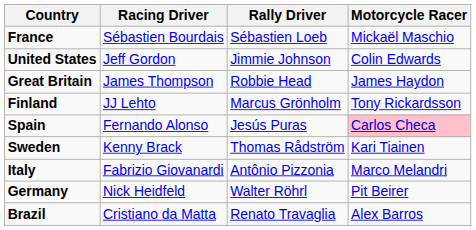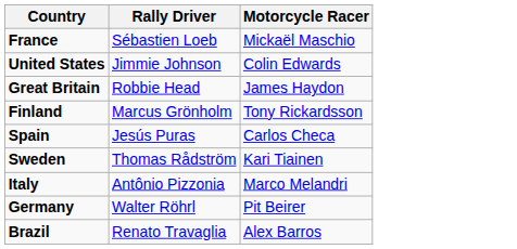- column: Racing Driver | Sébastien Bourdais | Jeff Gordon | James Thompson | JJ Lehto | Fernando Alonso | Kenny Brack | Fabrizio Giovanardi | Nick Heidfeld | Cristiano da Matta
Spain | Motorcycle Racer: pink background -> no background
